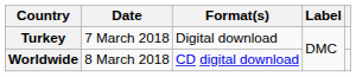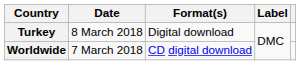Turkey | Date: 7 March 2018 -> 8 March 2018
Worldwide | Date: 8 March 2018 -> 7 March 2018
